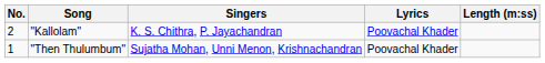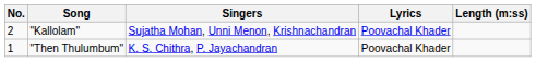"Kallolam" | Singers: K. S. Chithra, P. Jayachandran -> Sujatha Mohan, Unni Menon, Krishnachandran
"Then Thulumbum" | Singers: Sujatha Mohan, Unni Menon, Krishnachandran -> K. S. Chithra, P. Jayachandran
